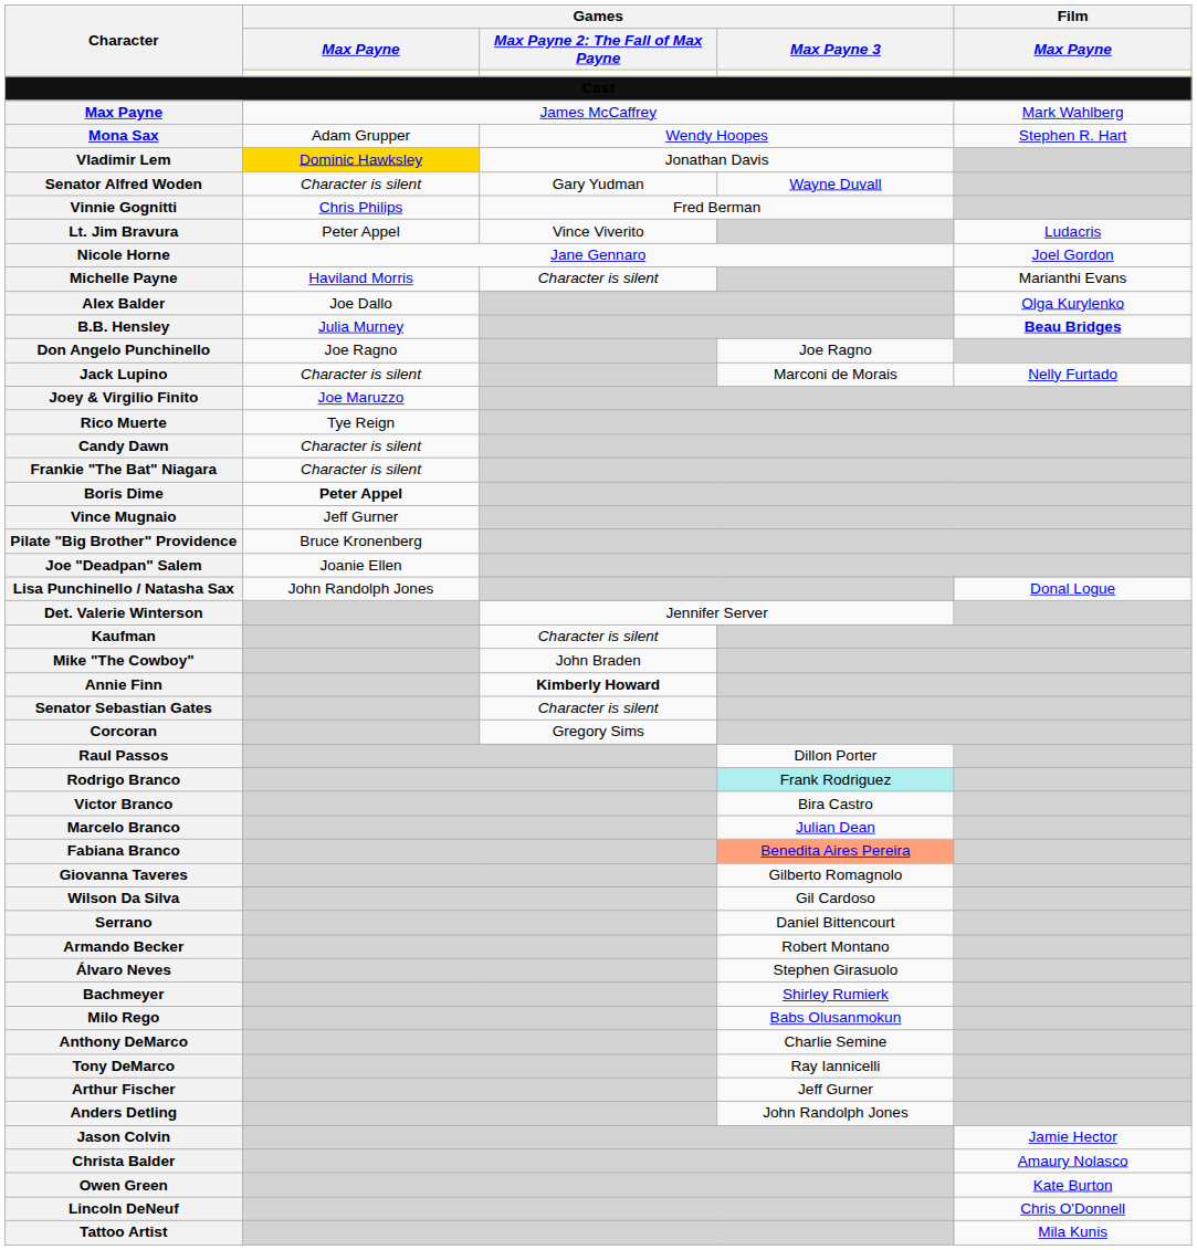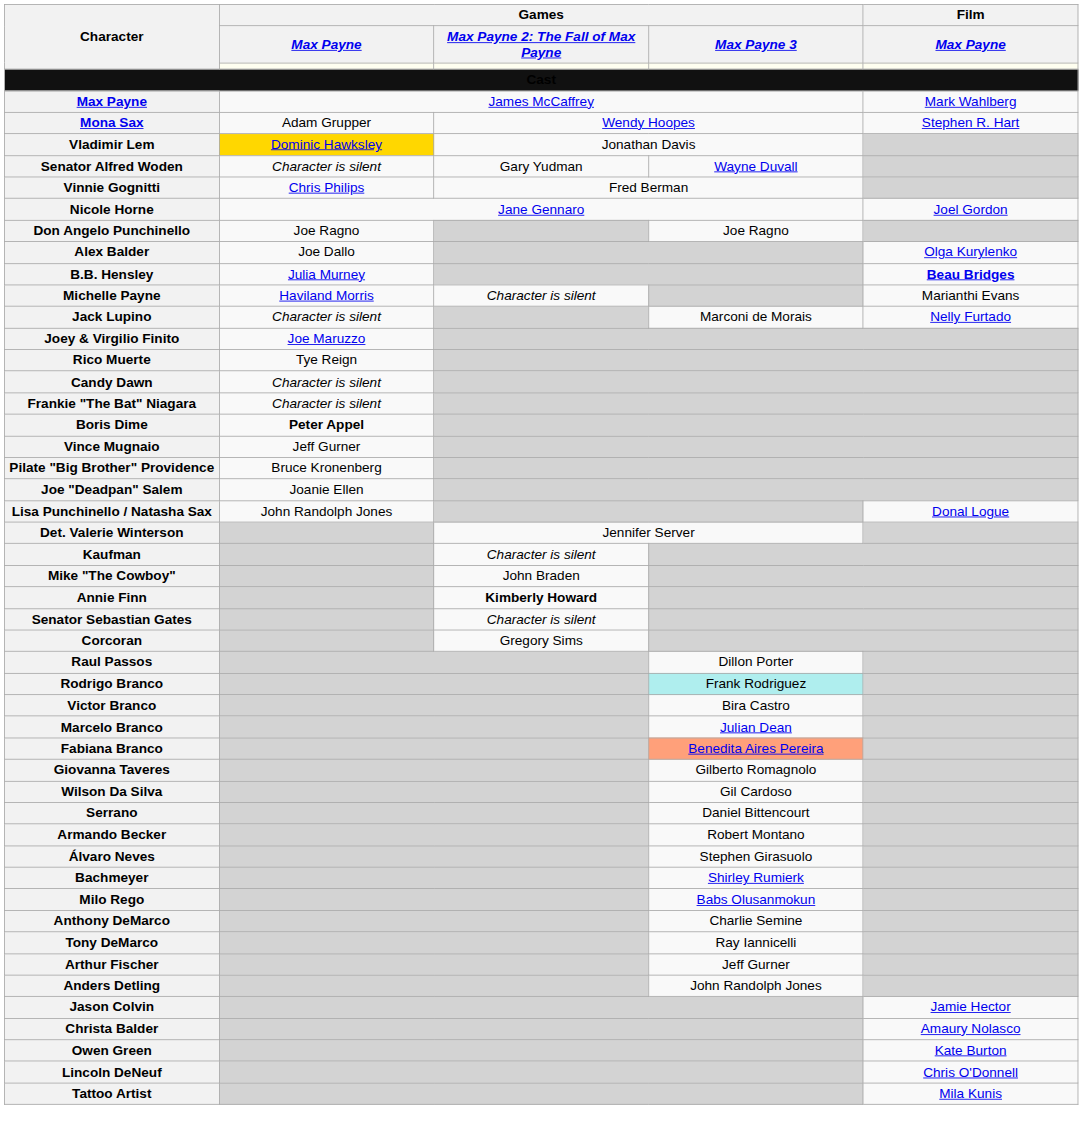- row: Lt. Jim Bravura | Peter Appel | Vince Viverito | Ludacris
rows swapped: Michelle Payne <-> Don Angelo Punchinello
